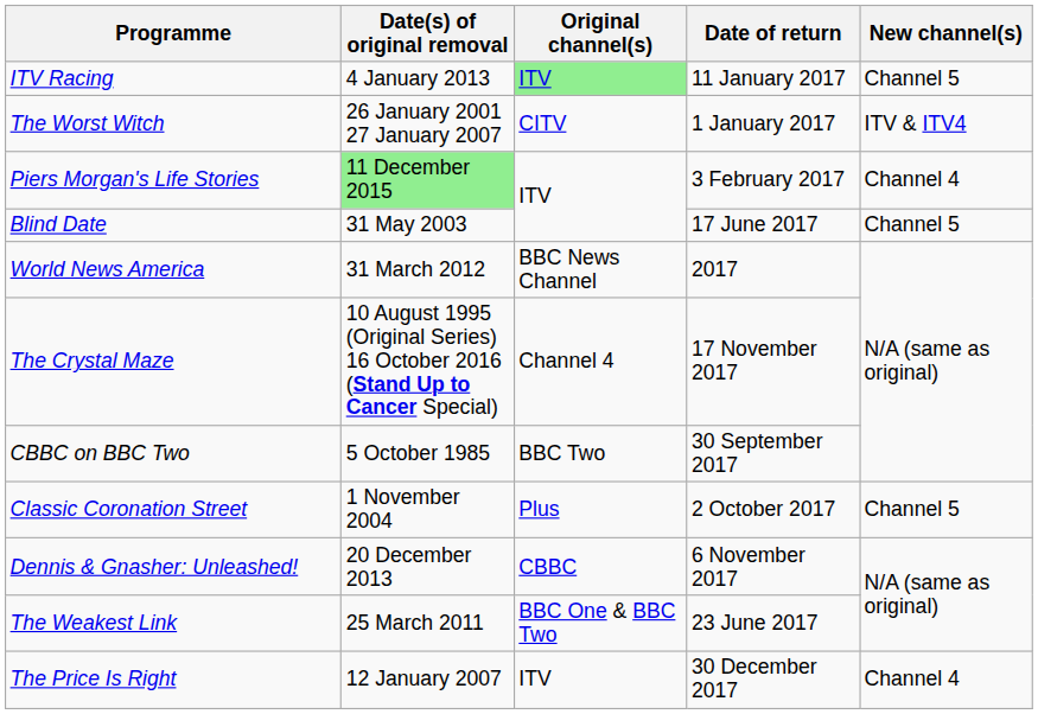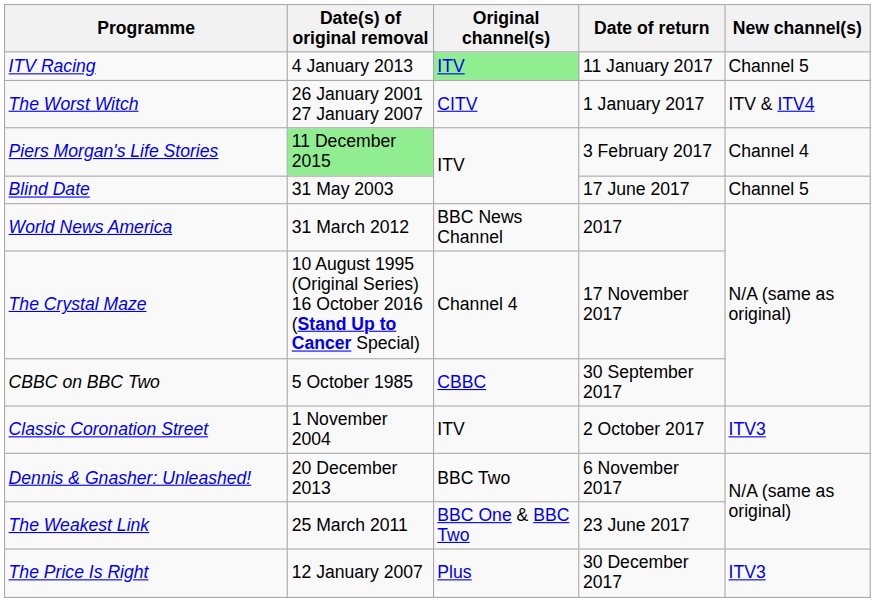CBBC on BBC Two | Original channel(s): BBC Two -> CBBC
Classic Coronation Street | Original channel(s): Plus -> ITV
Classic Coronation Street | New channel(s): Channel 5 -> ITV3
Dennis & Gnasher: Unleashed! | Original channel(s): CBBC -> BBC Two
The Price Is Right | Original channel(s): ITV -> Plus
The Price Is Right | New channel(s): Channel 4 -> ITV3
